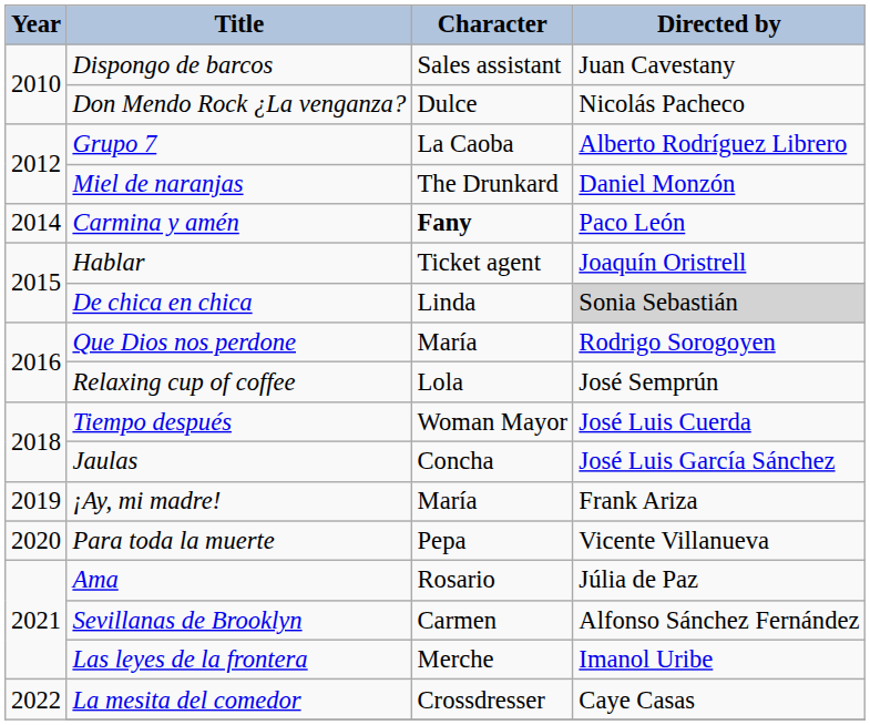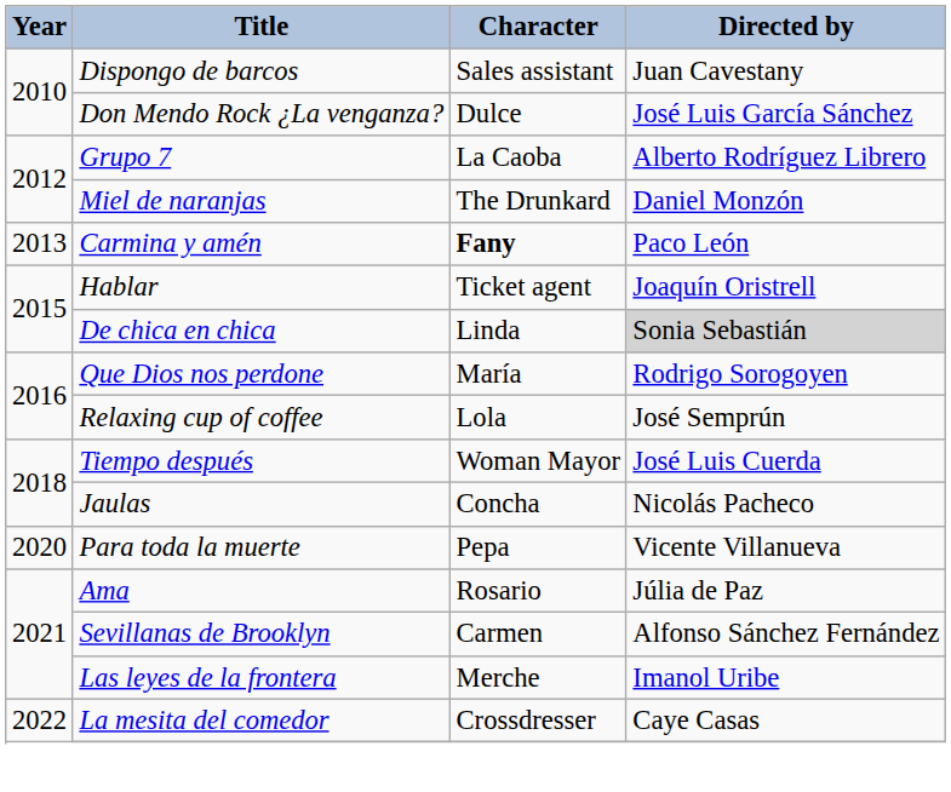Don Mendo Rock ¿La venganza? | Directed by: Nicolás Pacheco -> José Luis García Sánchez
Carmina y amén | Year: 2014 -> 2013
Jaulas | Directed by: José Luis García Sánchez -> Nicolás Pacheco
- row: 2019 | ¡Ay, mi madre! | María | Frank Ariza
